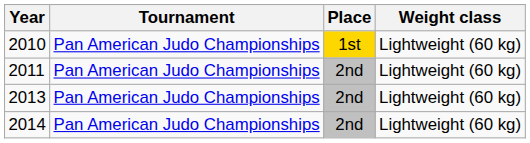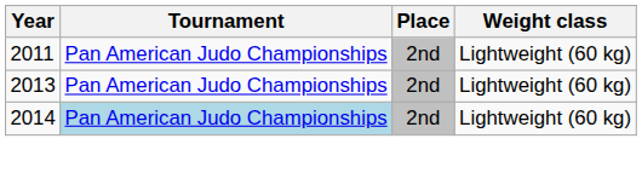- row: 2010 | Pan American Judo Championships | 1st | Lightweight (60 kg)
2014 | Tournament: no background -> lightblue background
